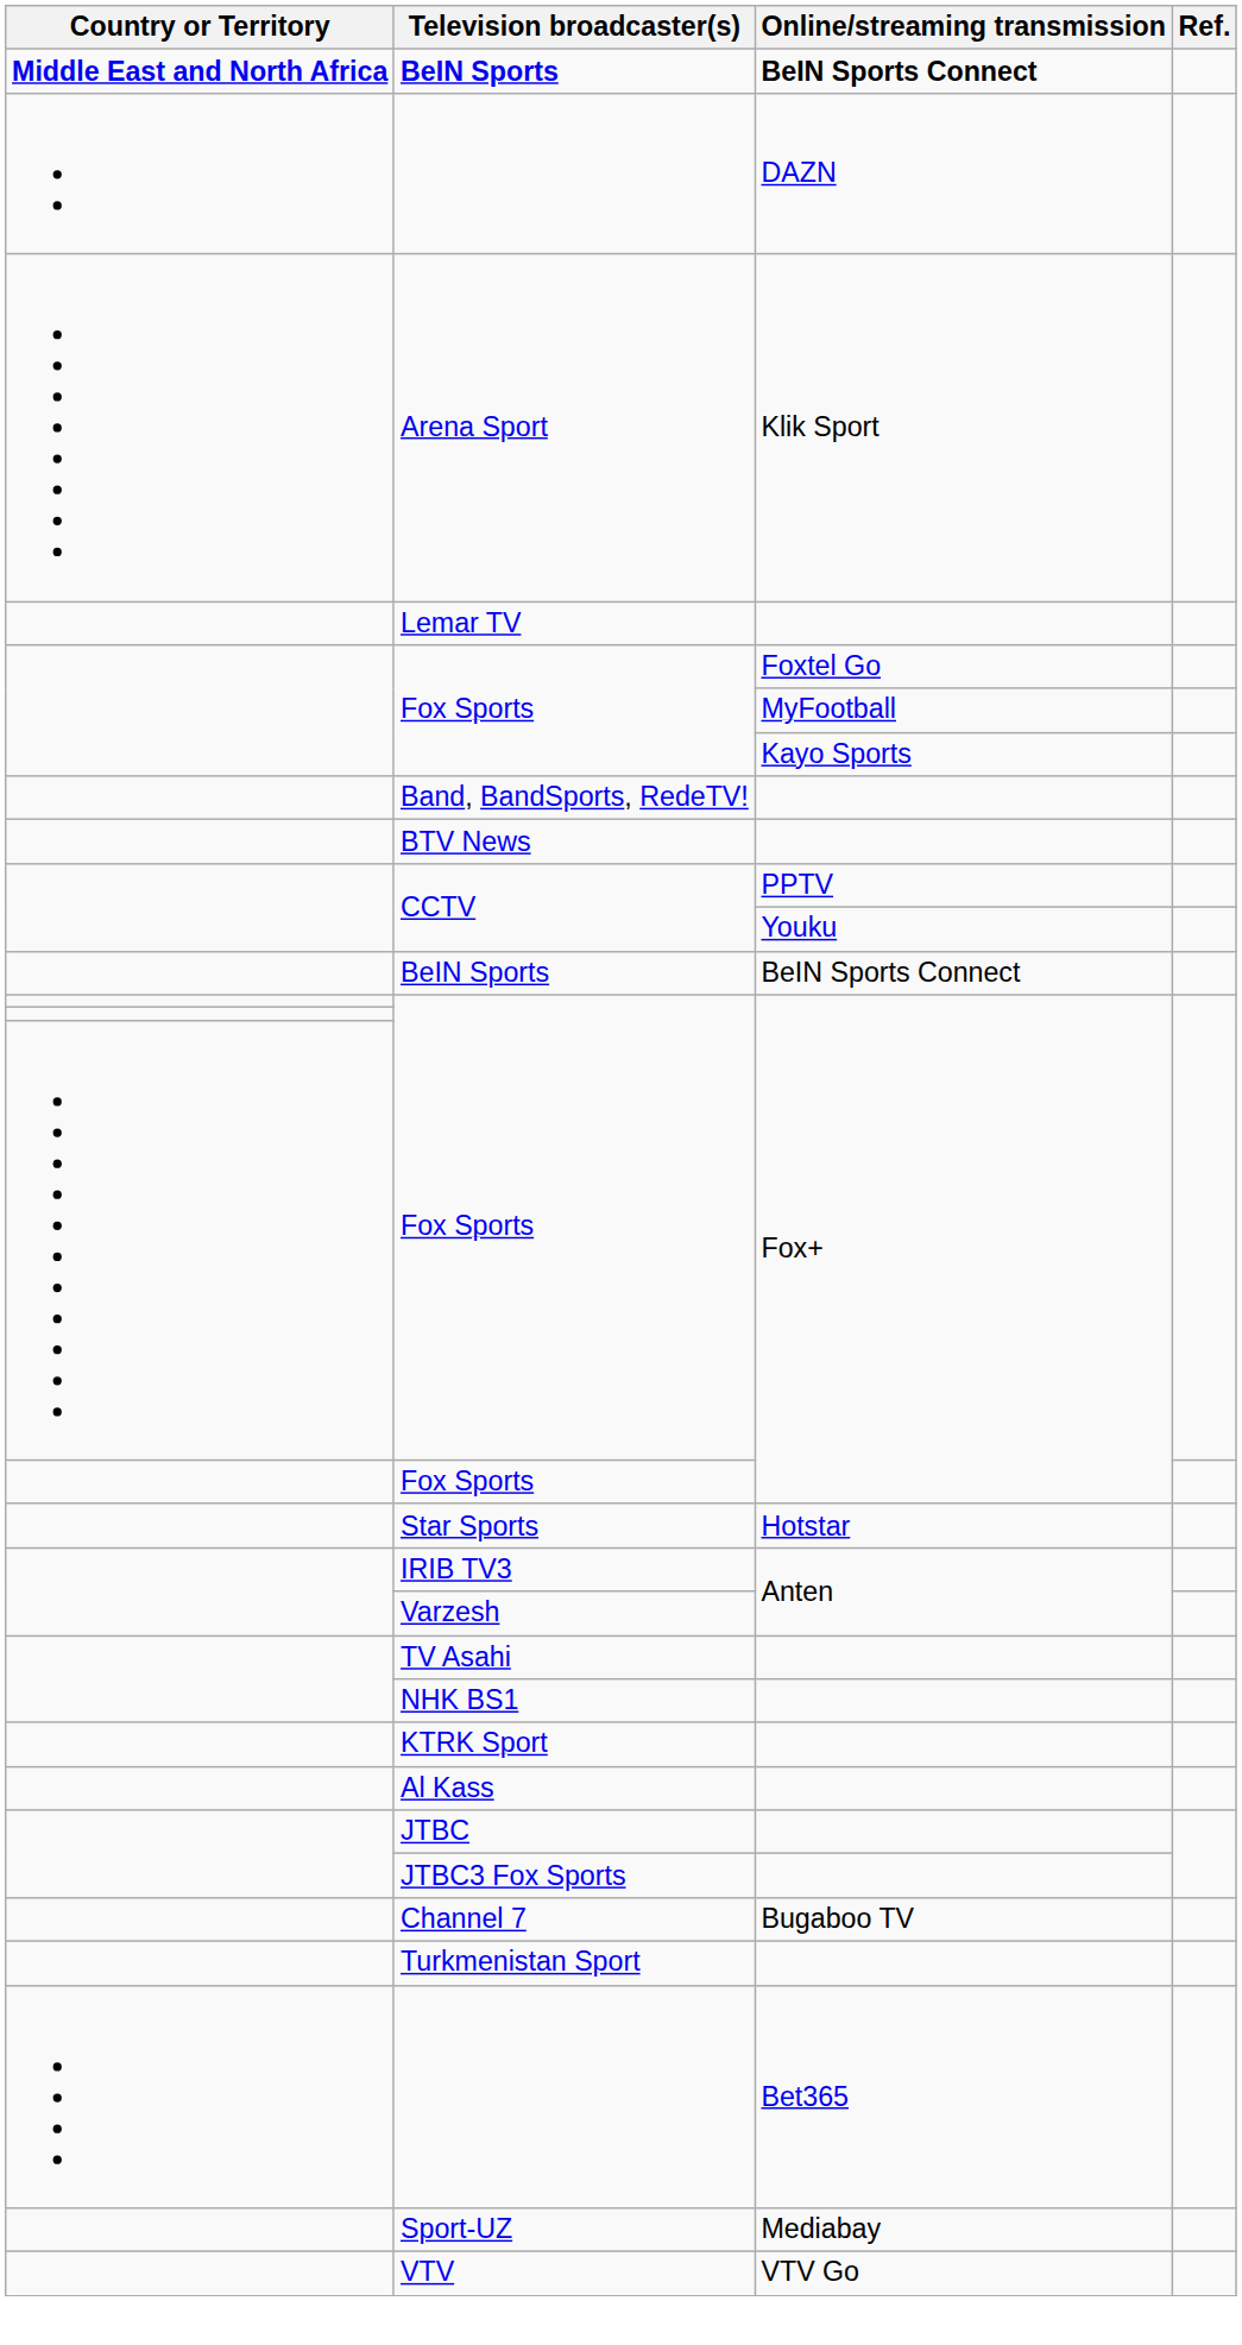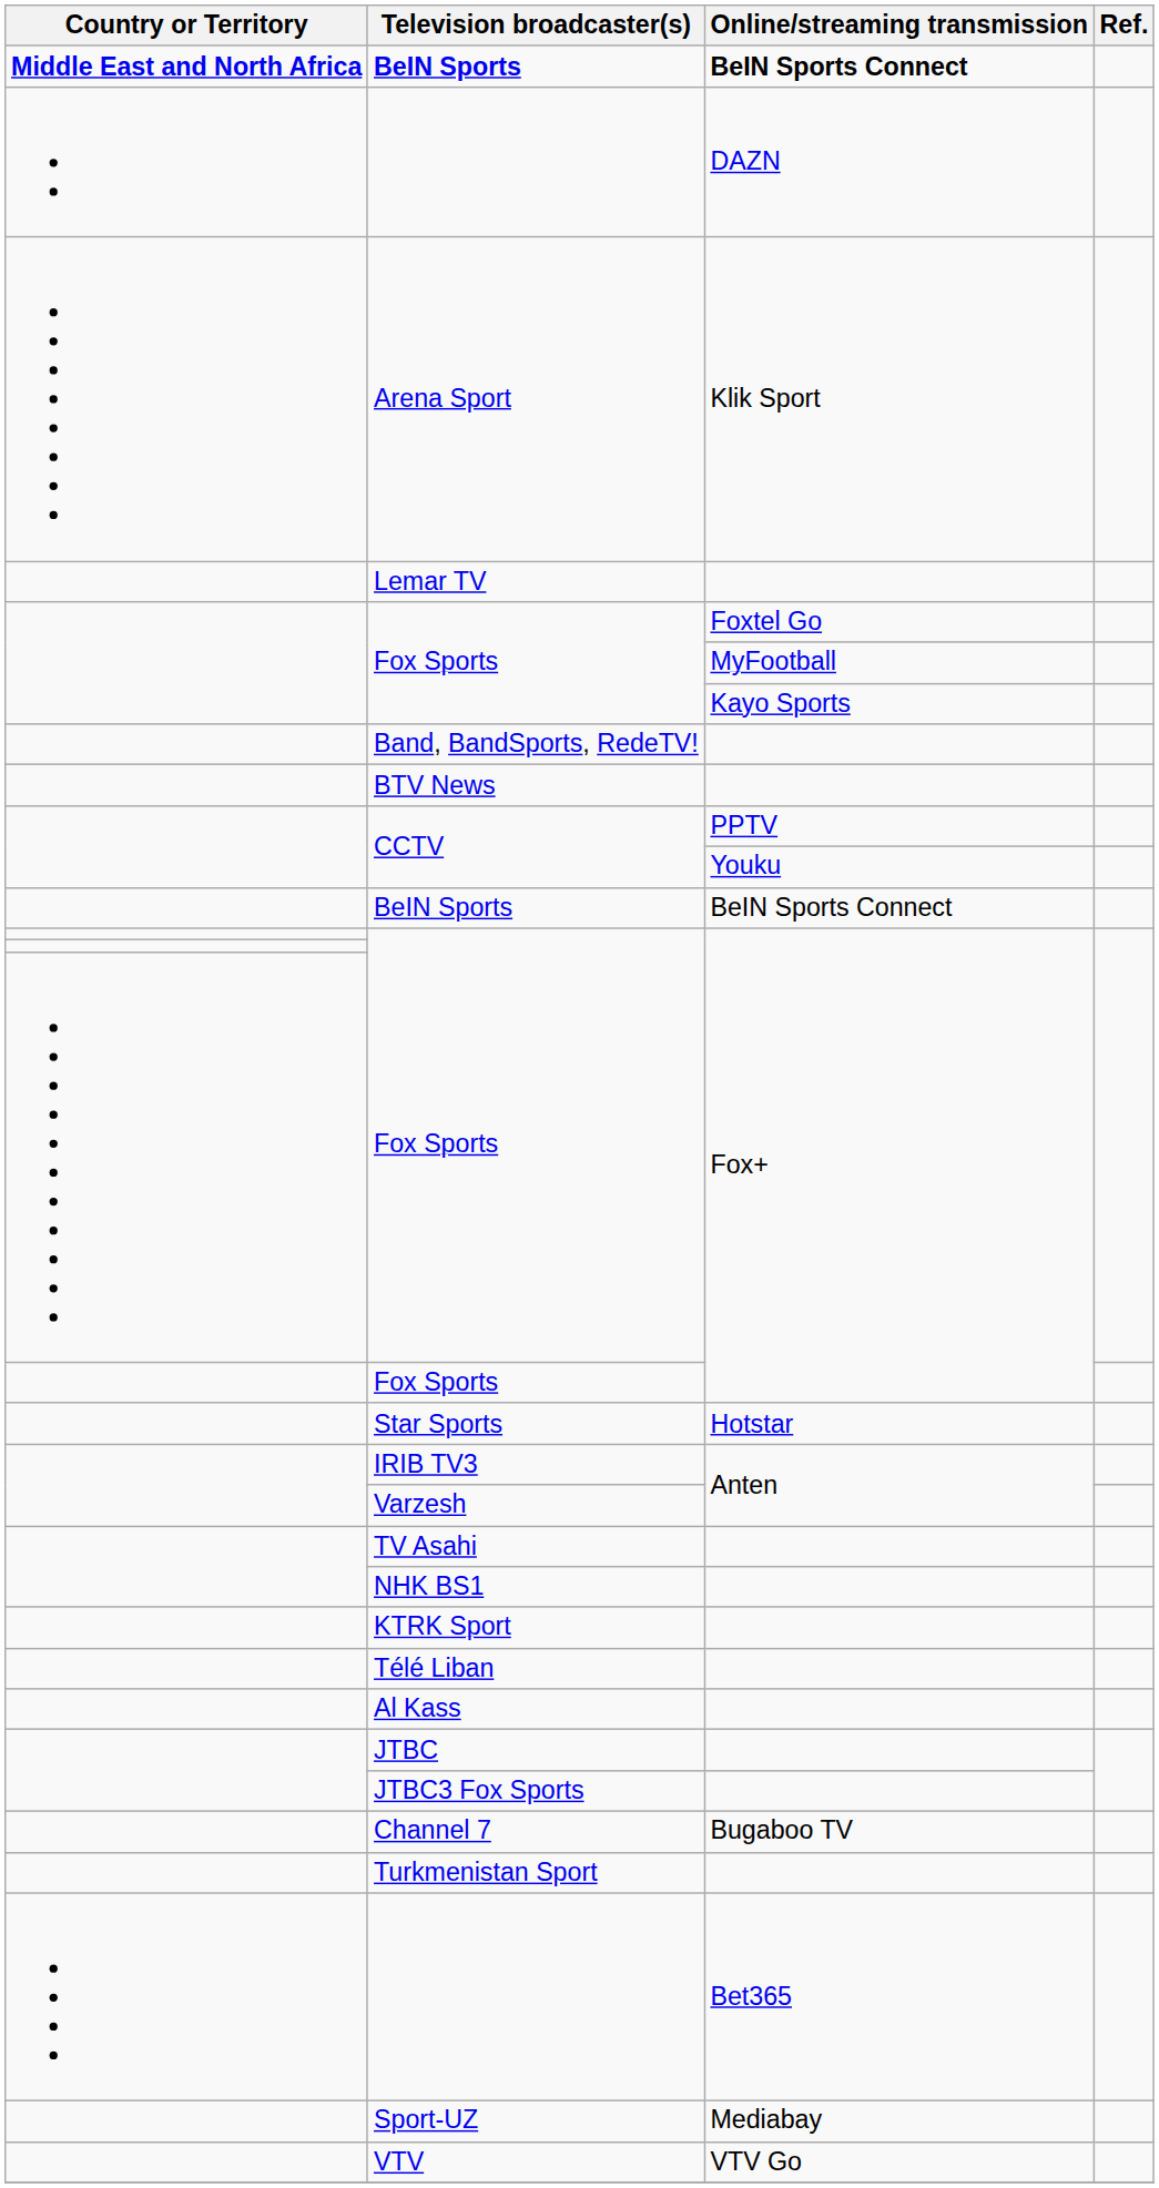+ row: Télé Liban
